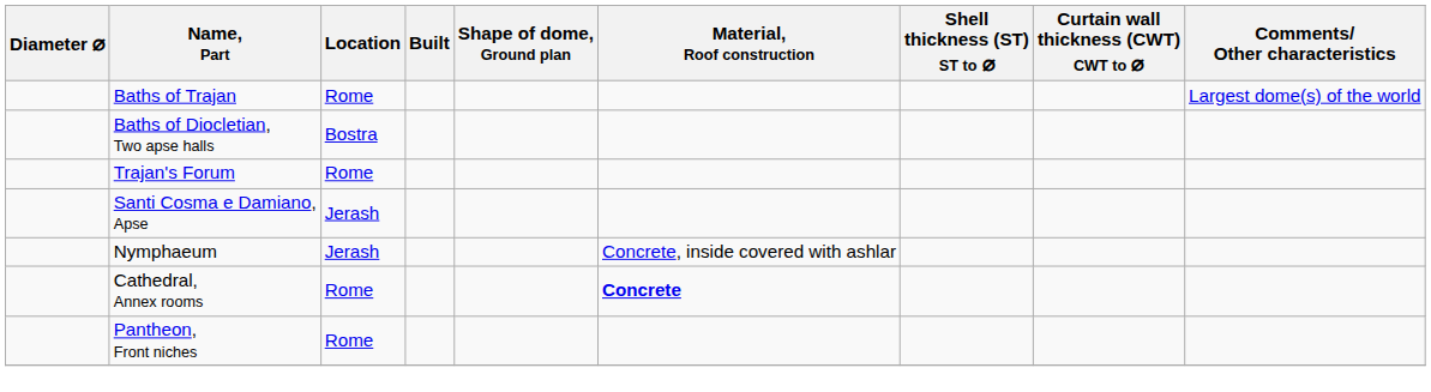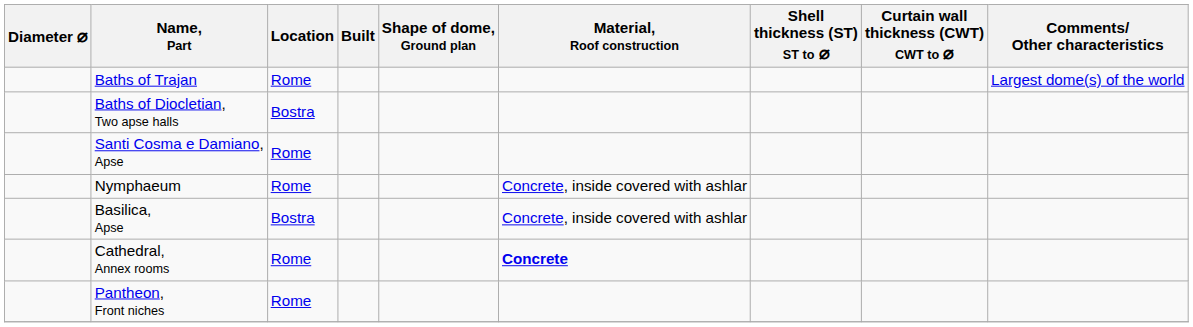- row: Trajan's Forum | Rome
Santi Cosma e Damiano, Apse | Location: Jerash -> Rome
Nymphaeum | Location: Jerash -> Rome
+ row: Basilica, Apse | Bostra | Concrete, inside covered with ashlar
